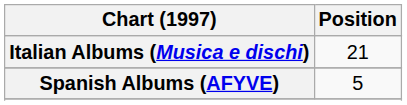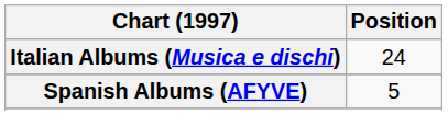Italian Albums (Musica e dischi) | Position: 21 -> 24
